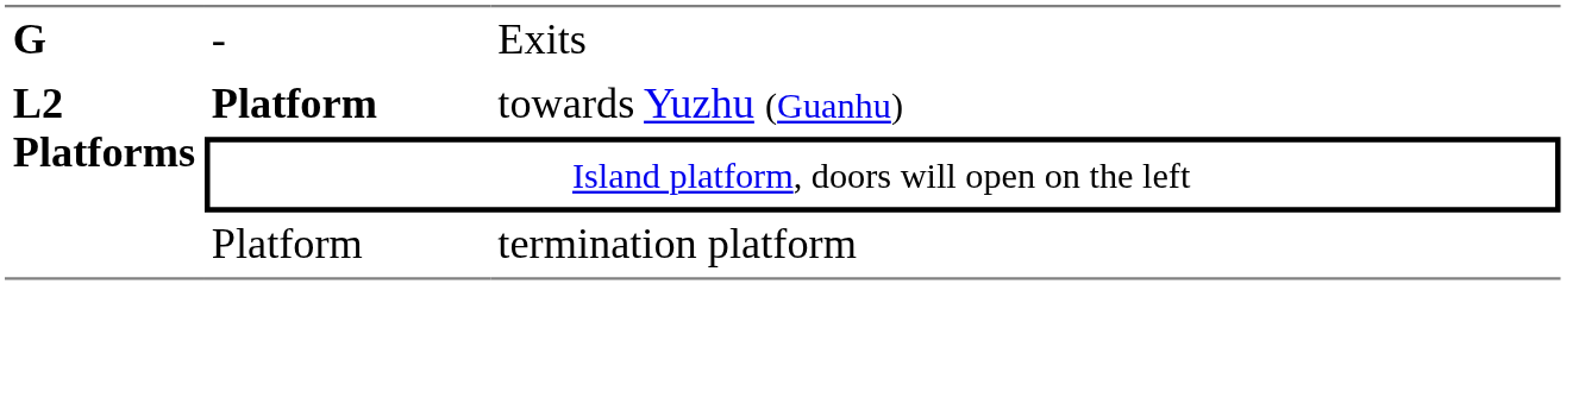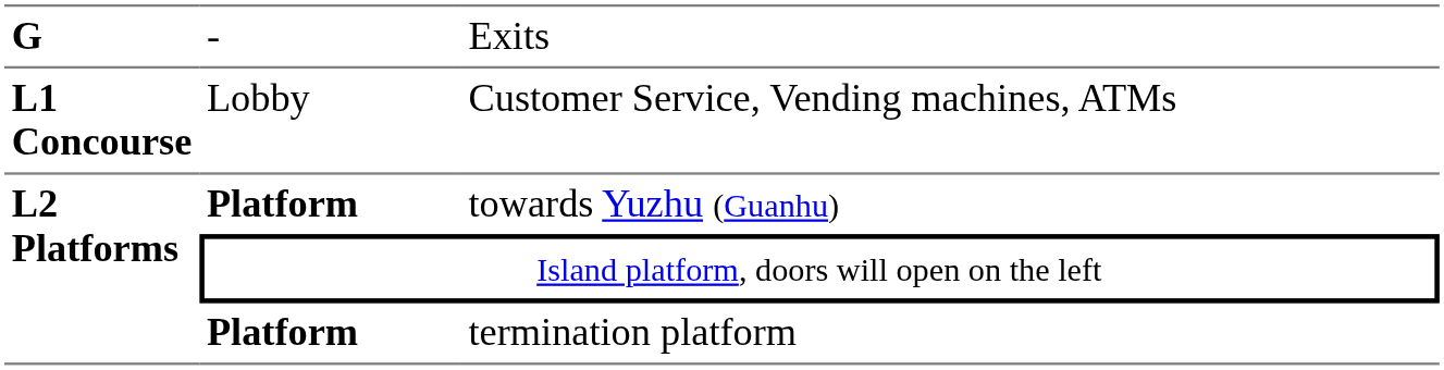+ row: L1 Concourse | Lobby | Customer Service, Vending machines, ATMs
termination platform | column 2: normal -> bold
